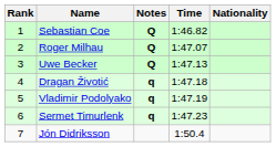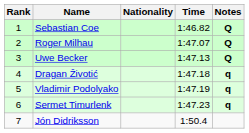columns swapped: Nationality <-> Notes
